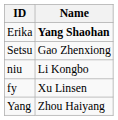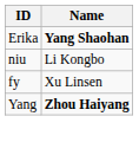- row: Setsu | Gao Zhenxiong
Yang | Name: normal -> bold
